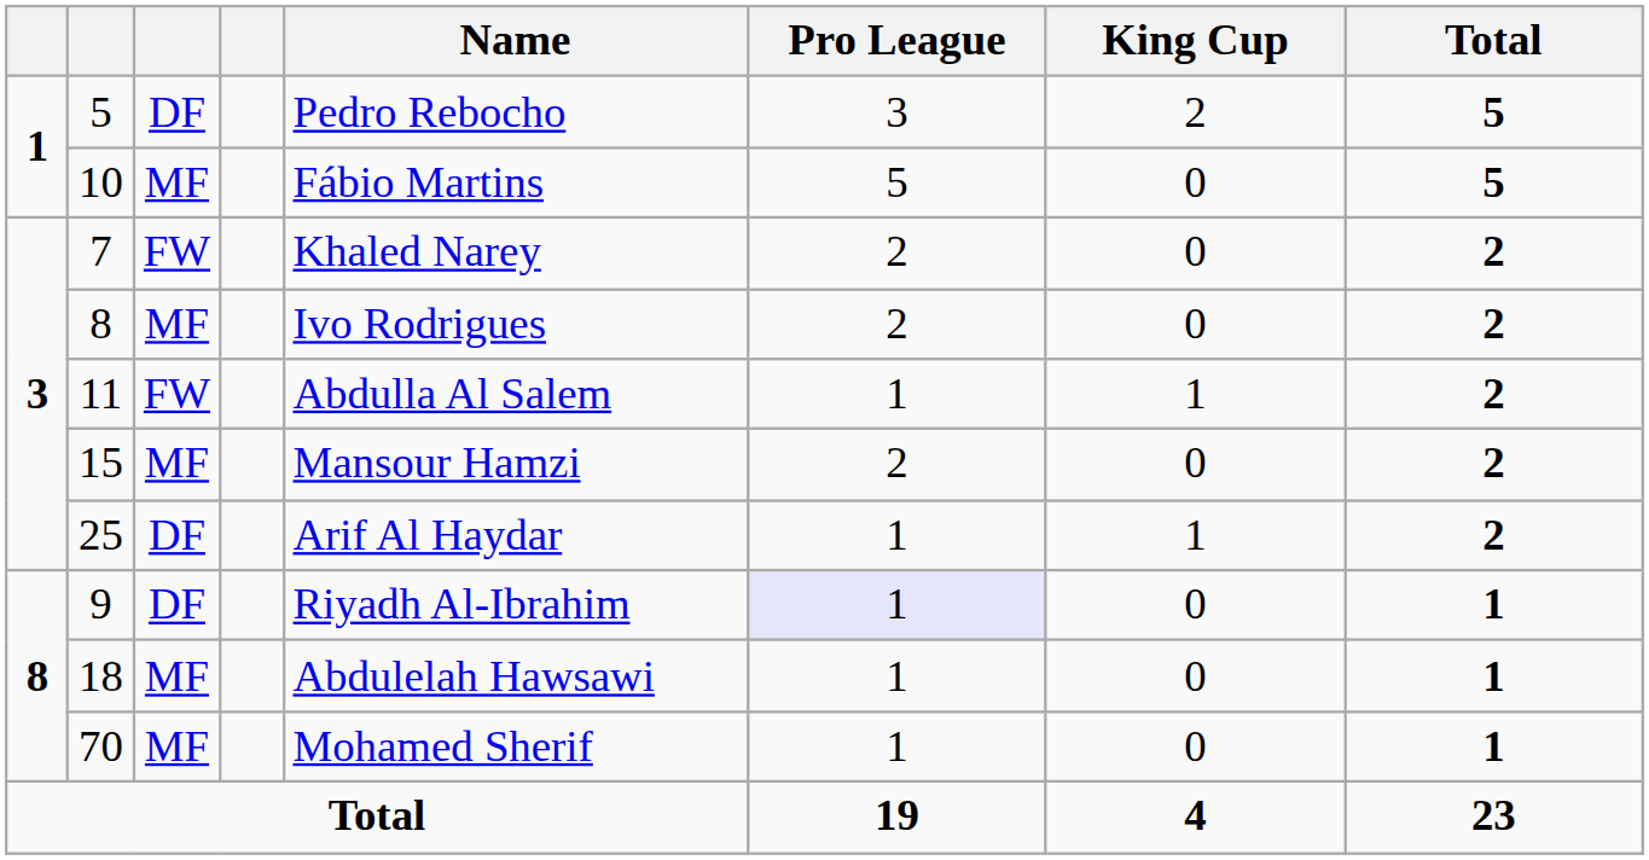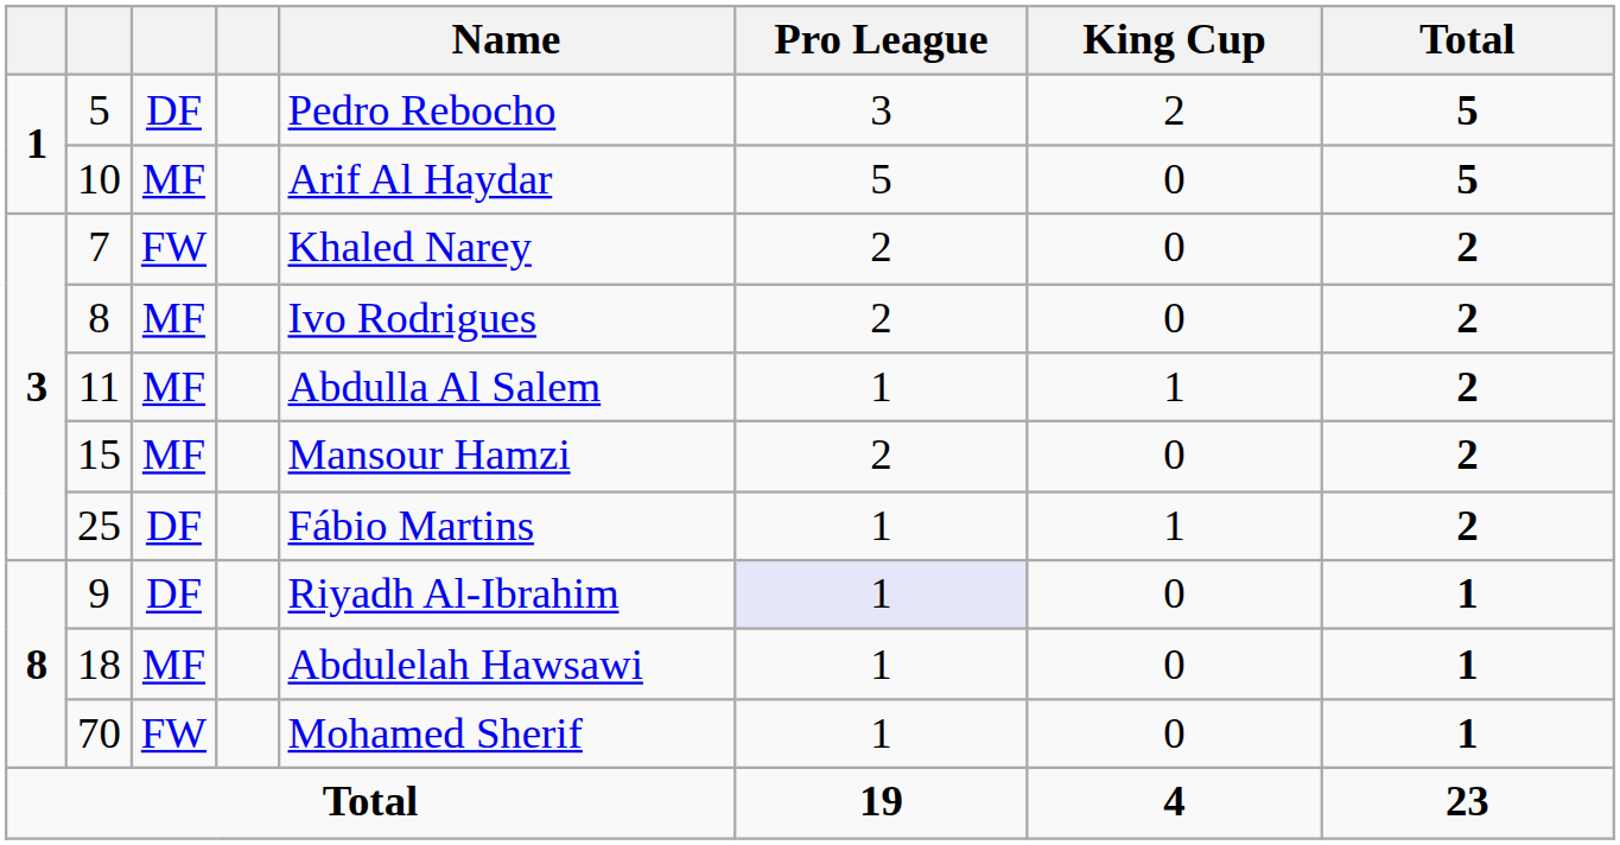10 | Name: Fábio Martins -> Arif Al Haydar
11 | column 3: FW -> MF
25 | Name: Arif Al Haydar -> Fábio Martins
70 | column 3: MF -> FW
